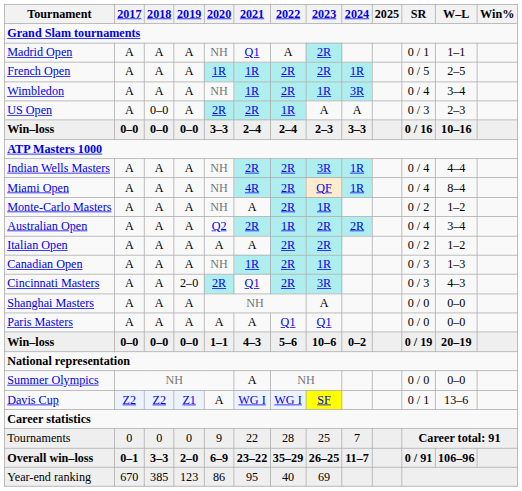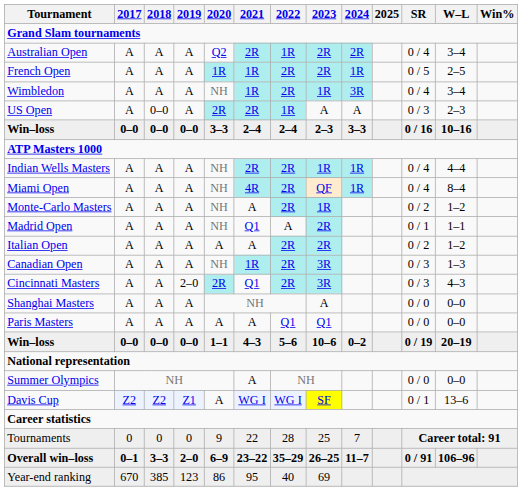rows swapped: Australian Open <-> Madrid Open
Indian Wells Masters | 2023: 3R -> 1R
Canadian Open | 2023: 1R -> 3R
